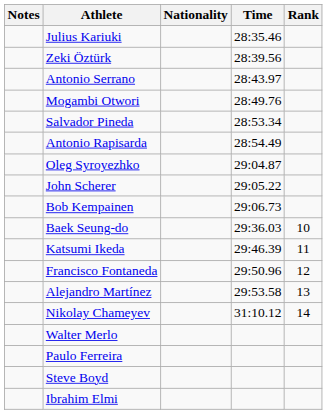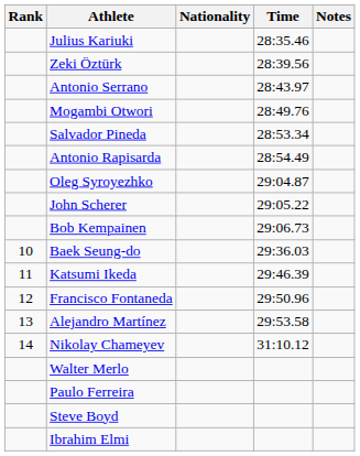columns swapped: Rank <-> Notes
